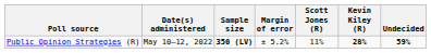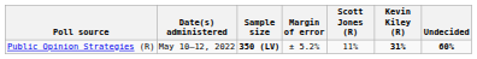Public Opinion Strategies (R) | Kevin Kiley (R): 28% -> 31%
Public Opinion Strategies (R) | Undecided: 59% -> 60%
